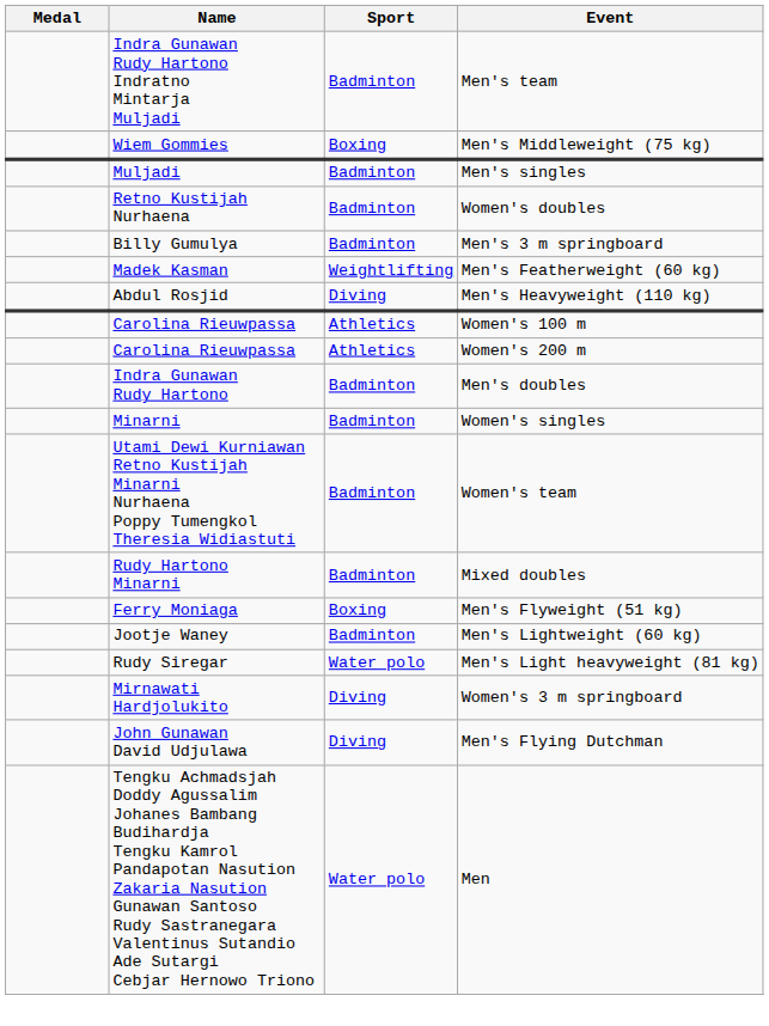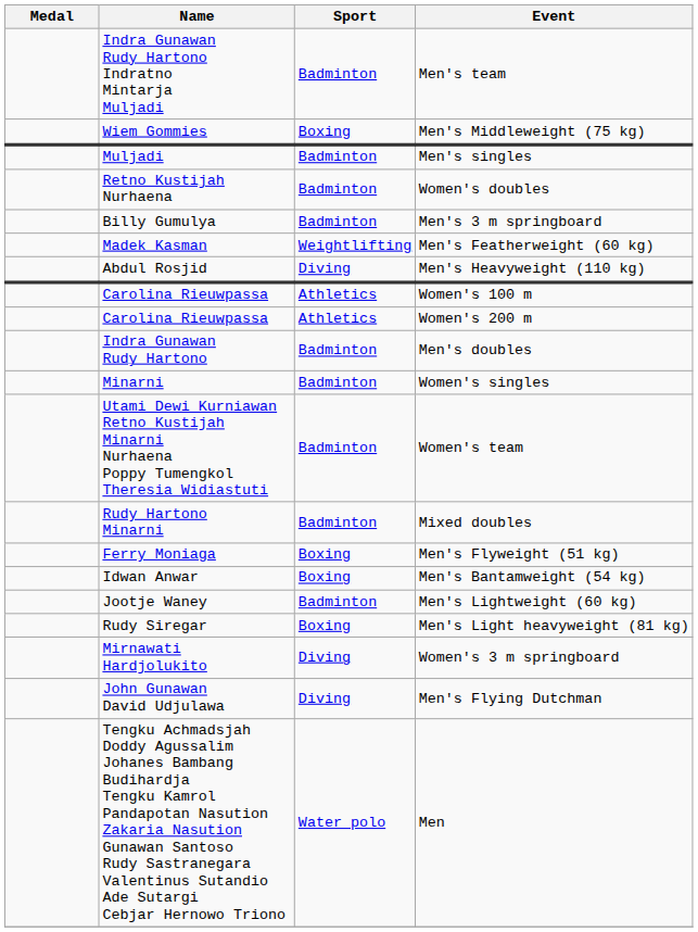+ row: Idwan Anwar | Boxing | Men's Bantamweight (54 kg)
Men's Light heavyweight (81 kg) | Sport: Water polo -> Boxing
